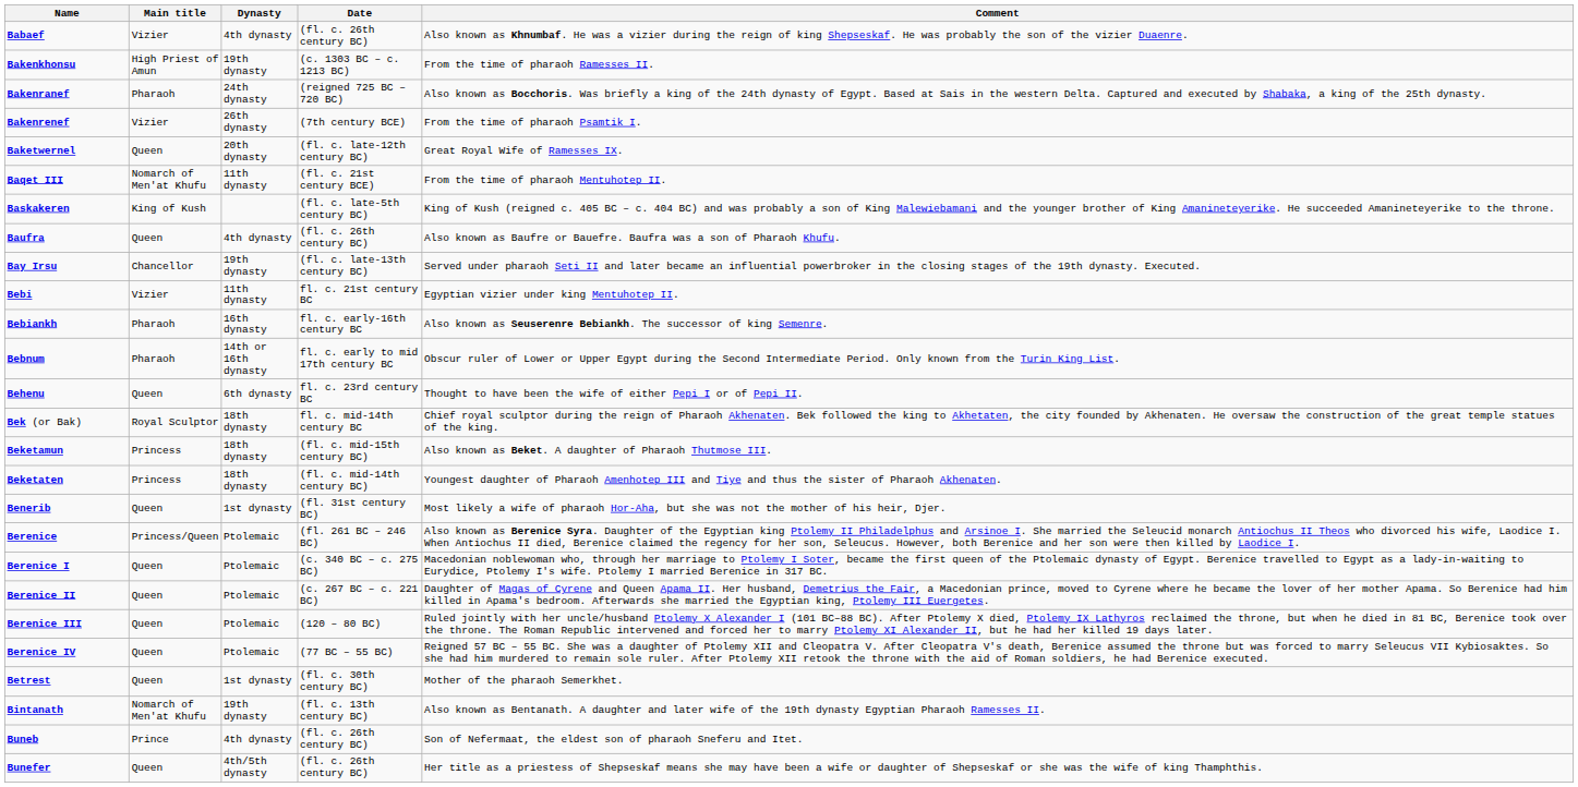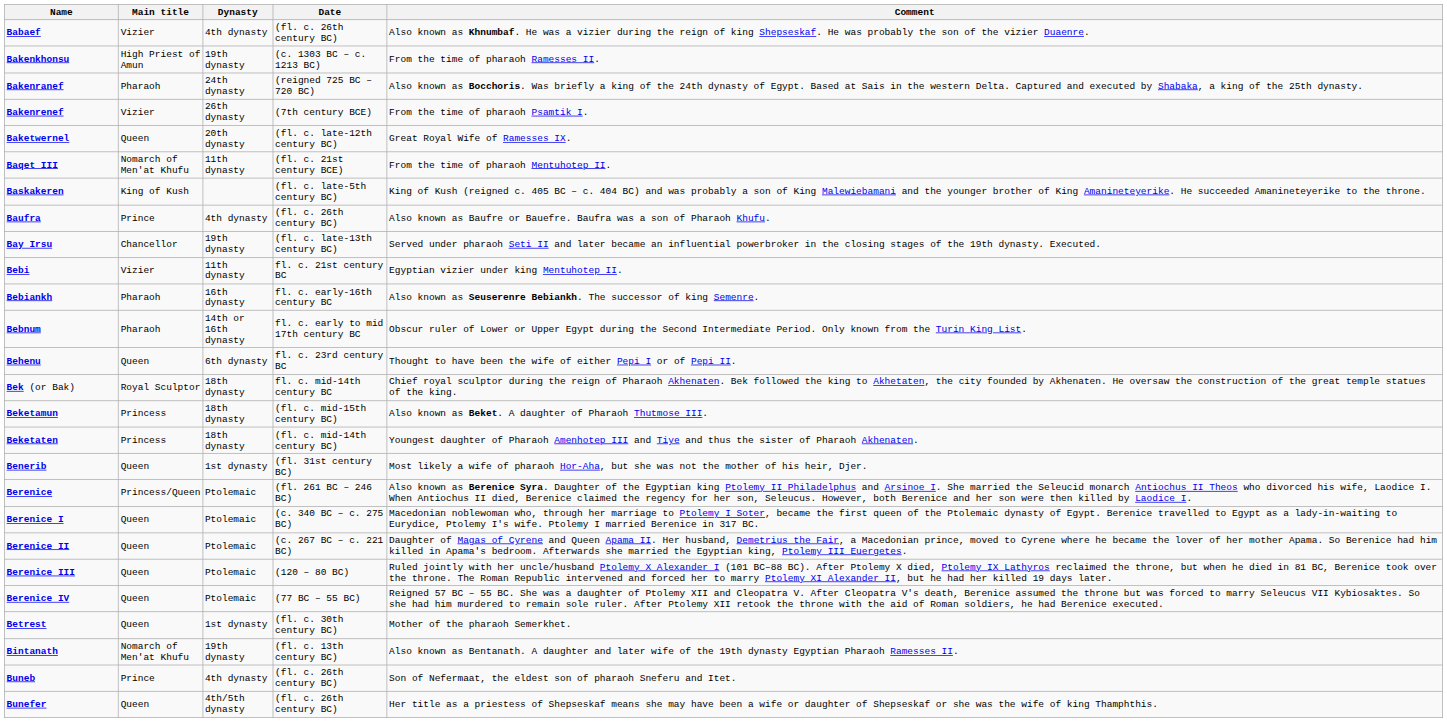Baufra | Main title: Queen -> Prince
